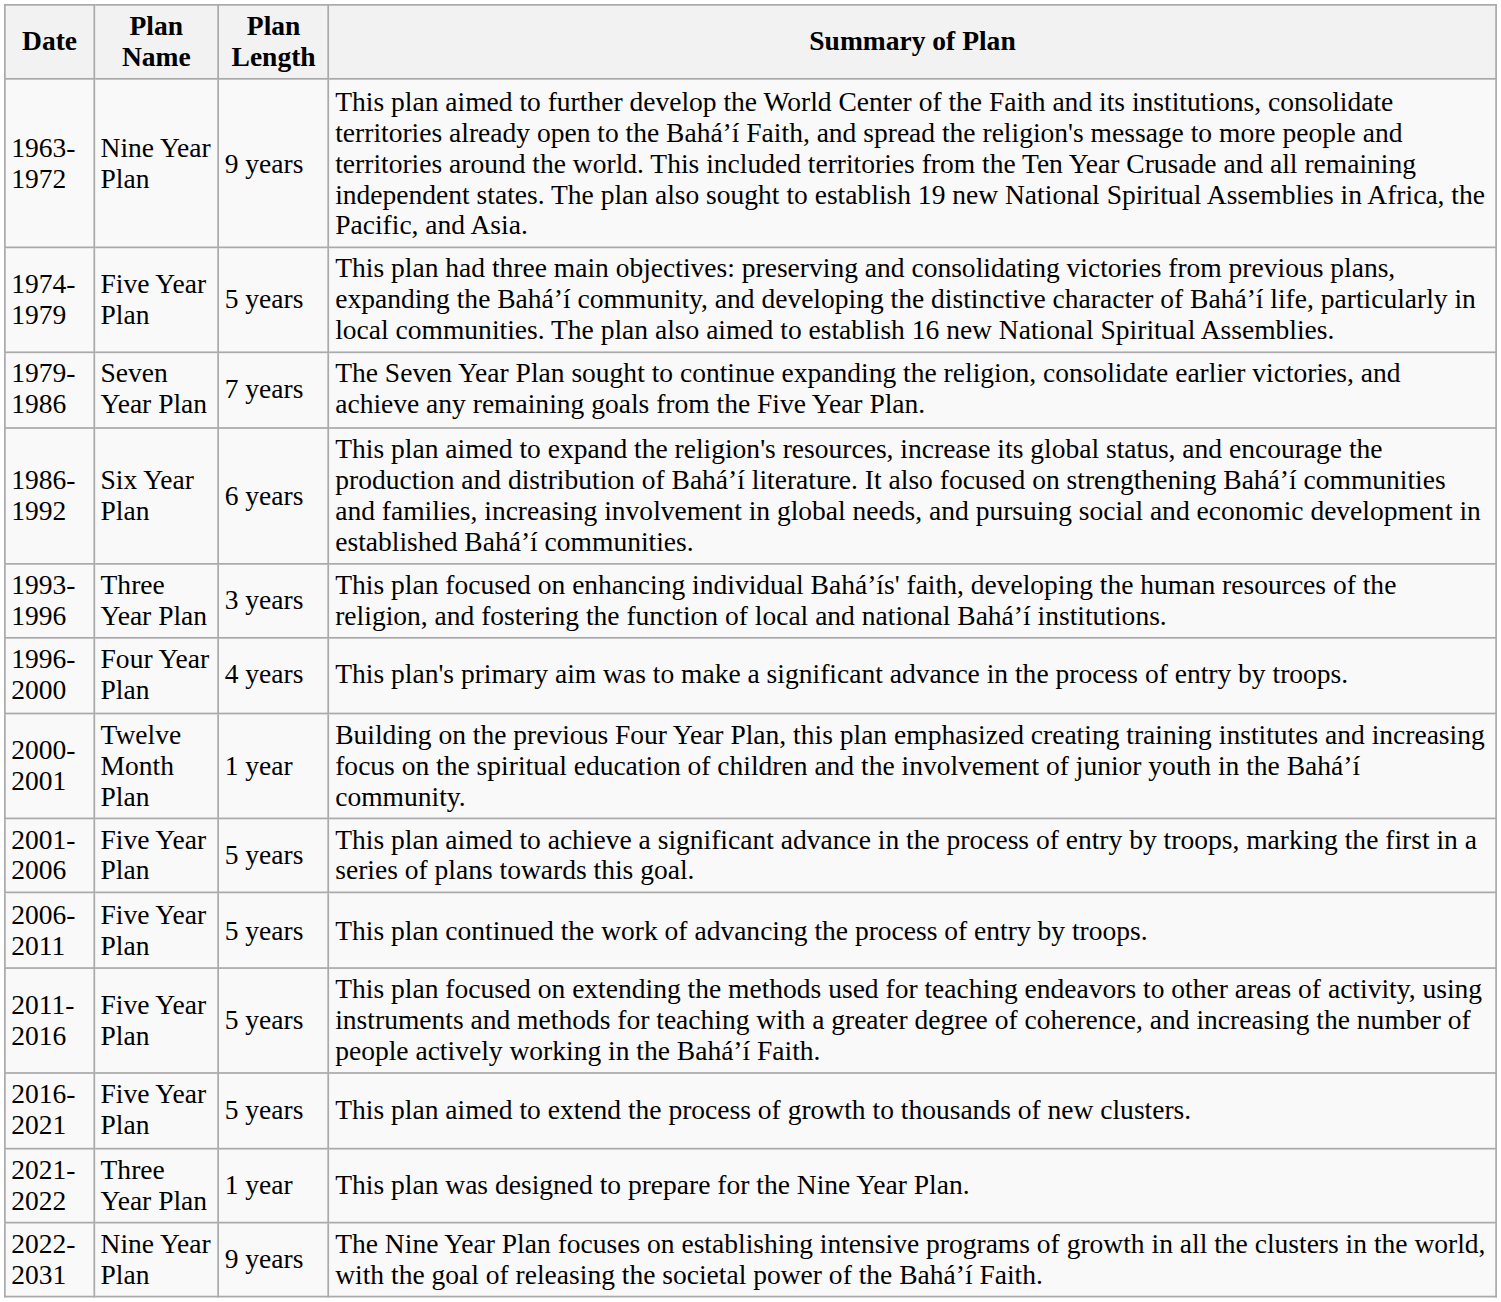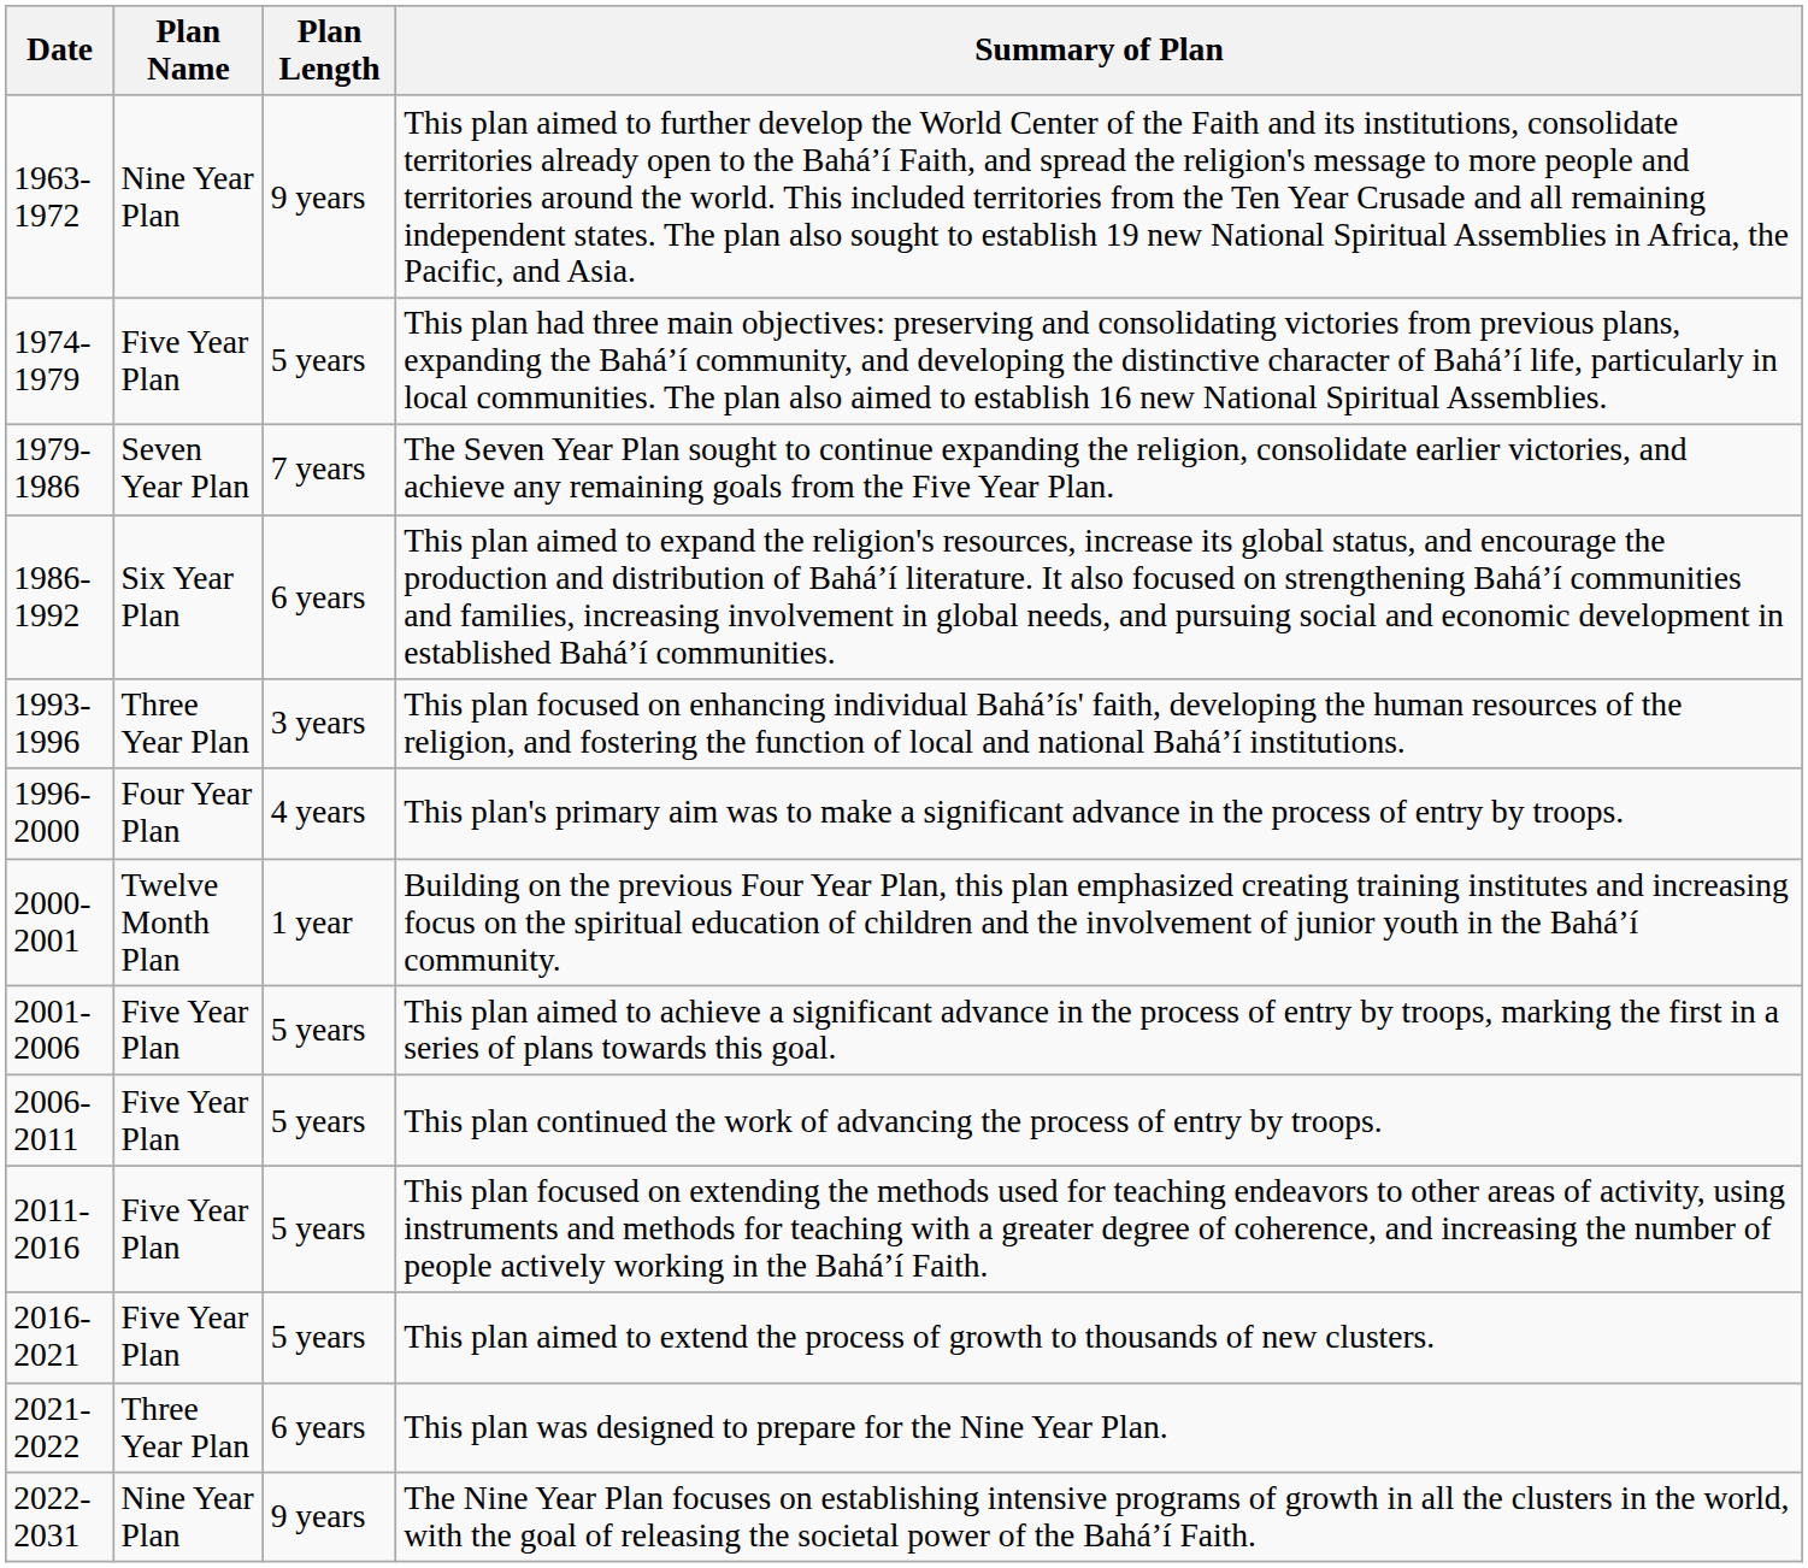This plan was designed to prepare for the Nine Year Plan. | Plan Length: 1 year -> 6 years
